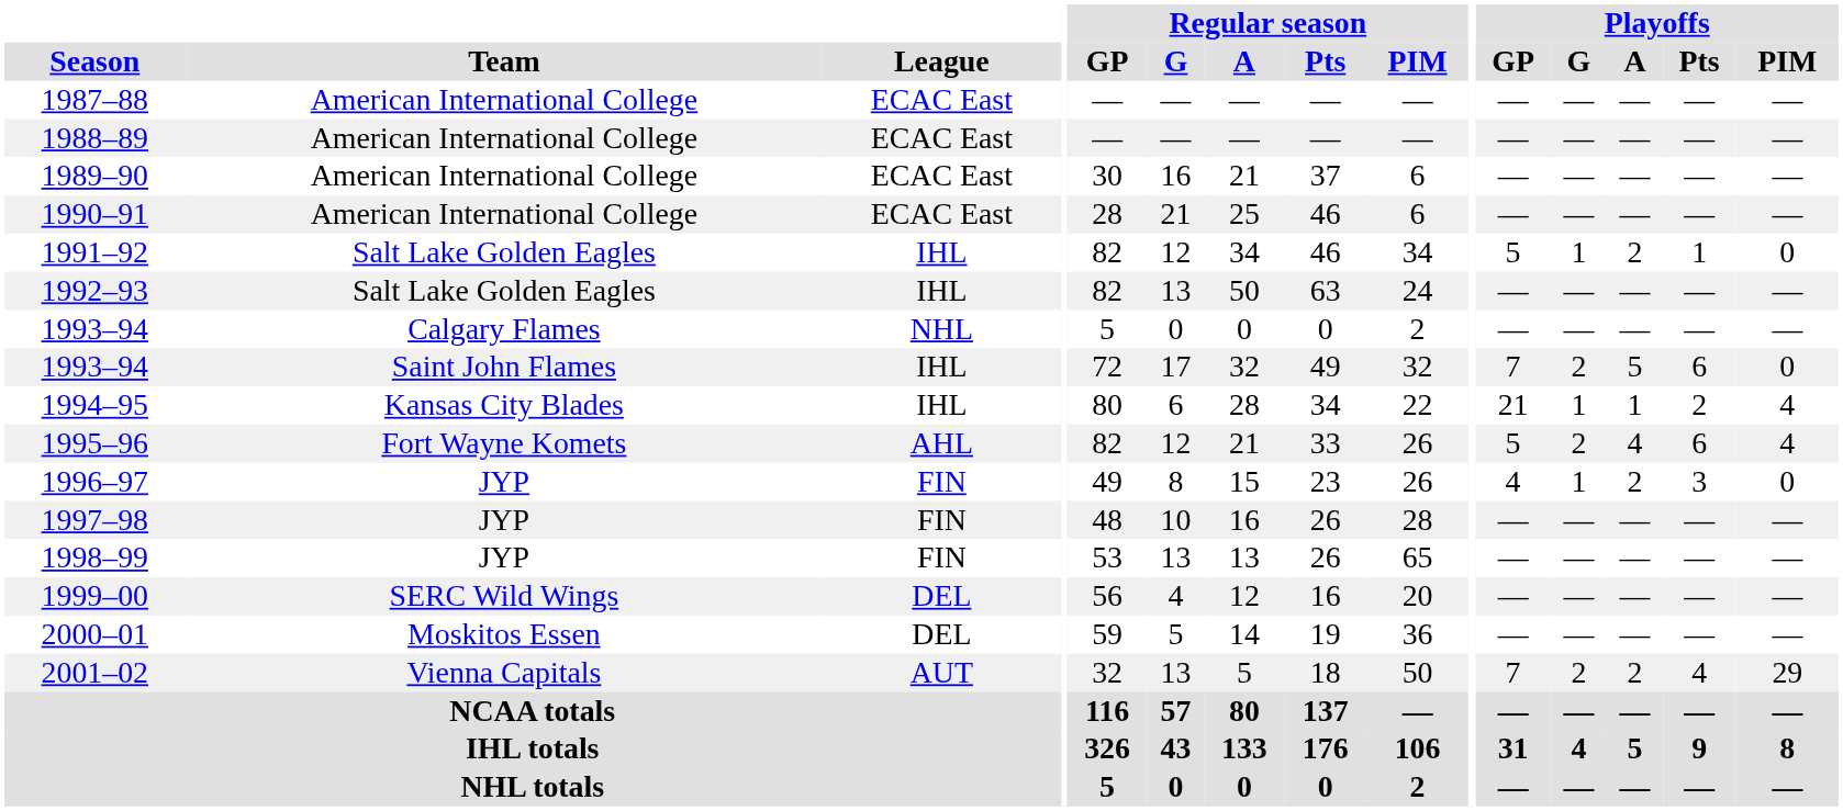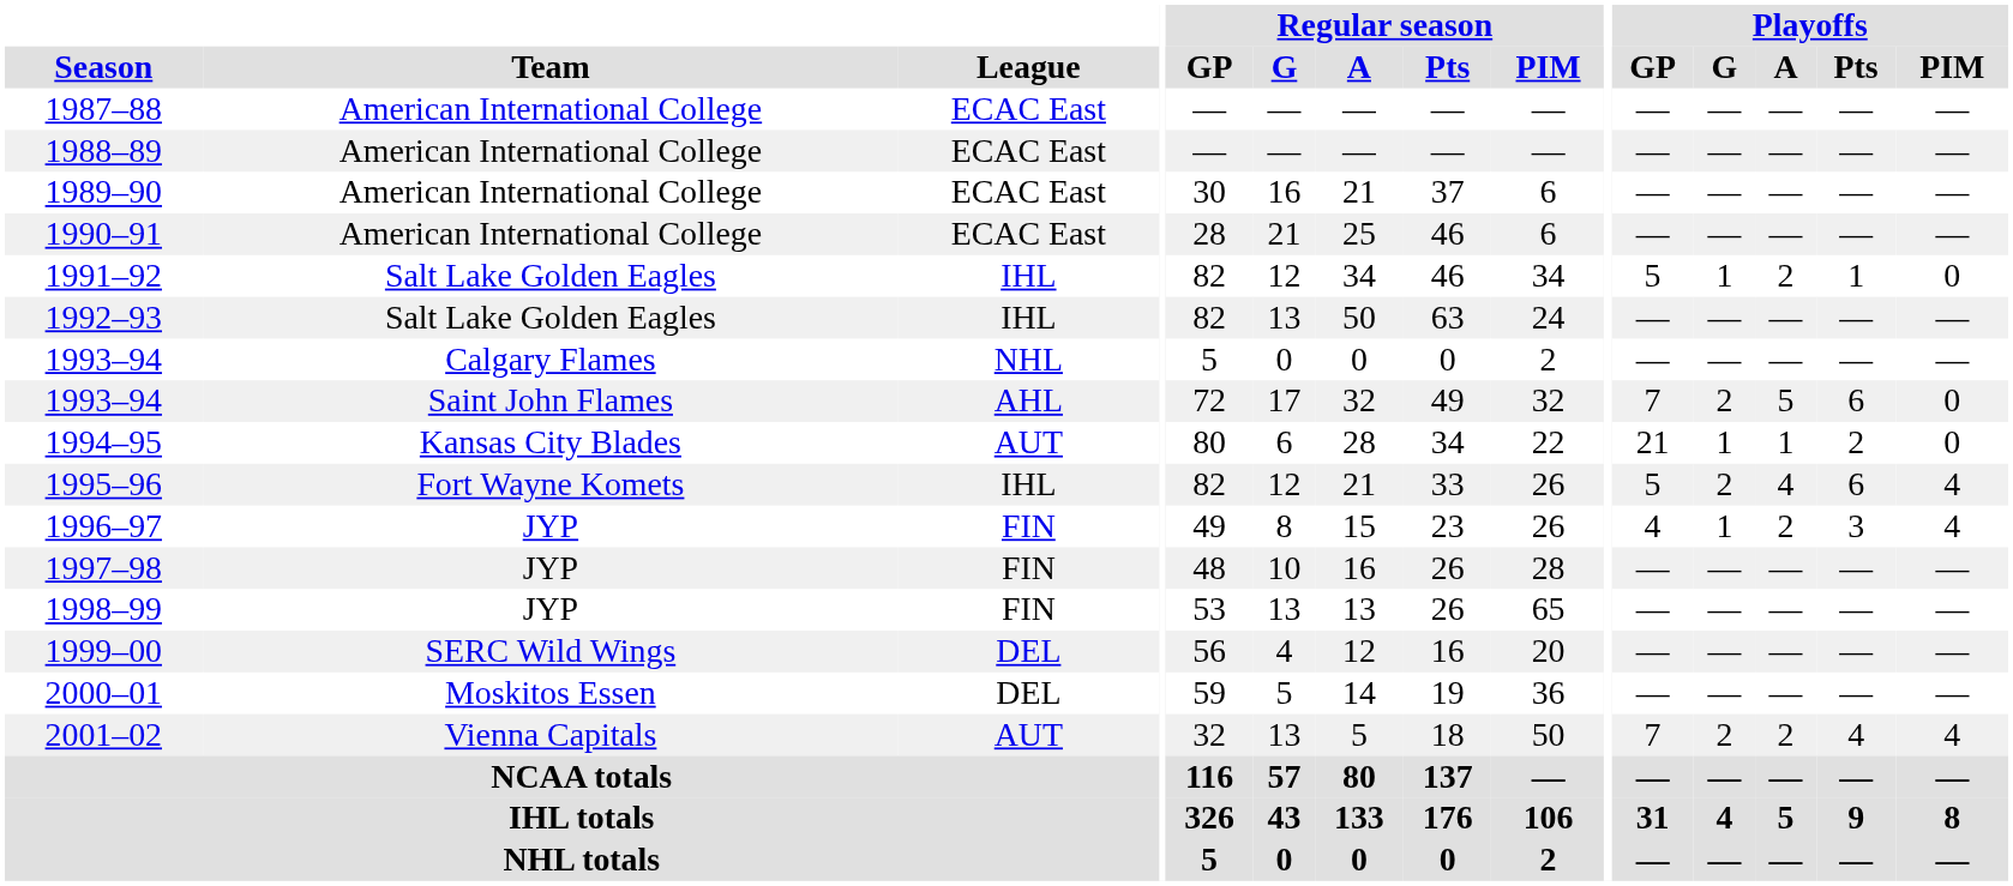1993–94 / Saint John Flames | League: IHL -> AHL
1994–95 | League: IHL -> AUT
1994–95 | Playoffs / PIM: 4 -> 0
1995–96 | League: AHL -> IHL
1996–97 | Playoffs / PIM: 0 -> 4
2001–02 | Playoffs / PIM: 29 -> 4
